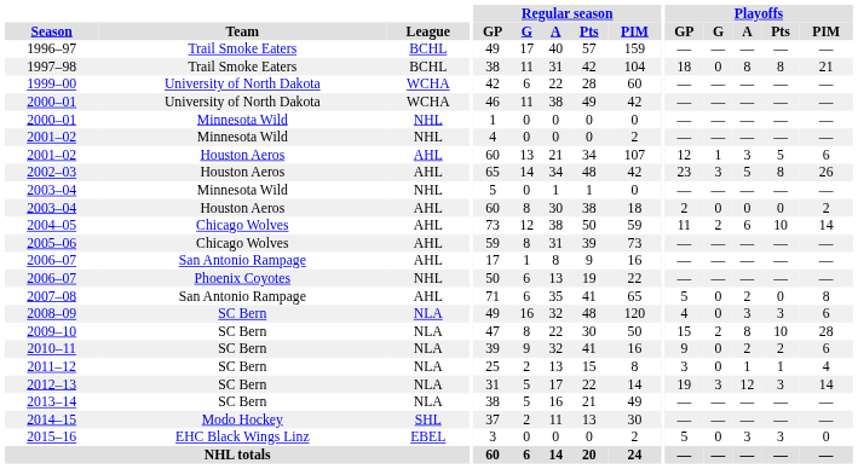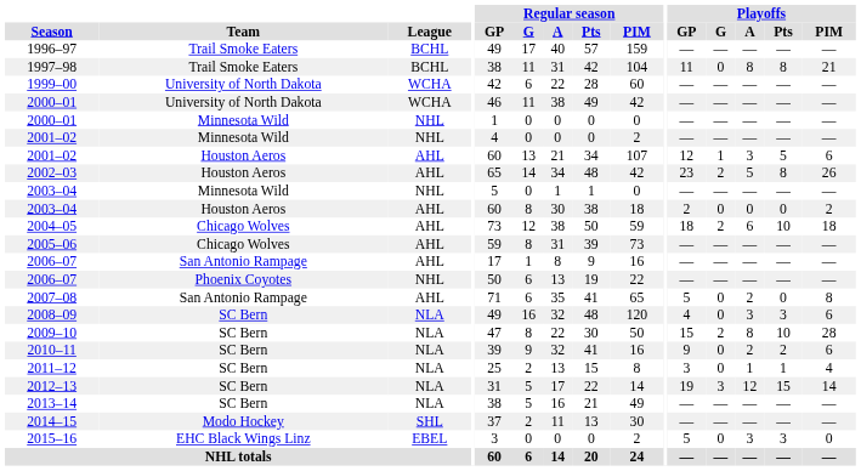1997–98 | Playoffs / GP: 18 -> 11
2002–03 | Playoffs / G: 3 -> 2
2004–05 | Playoffs / GP: 11 -> 18
2004–05 | Playoffs / PIM: 14 -> 18
2012–13 | Playoffs / Pts: 3 -> 15
